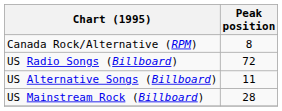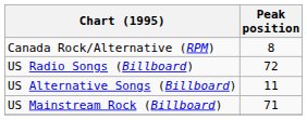US Mainstream Rock (Billboard) | Peak position: 28 -> 71
